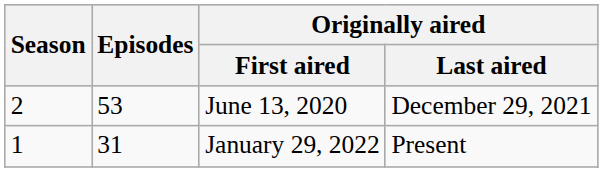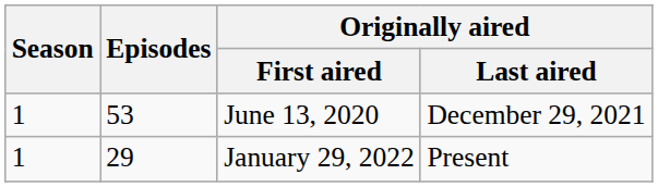June 13, 2020 | Season: 2 -> 1
January 29, 2022 | Episodes: 31 -> 29
